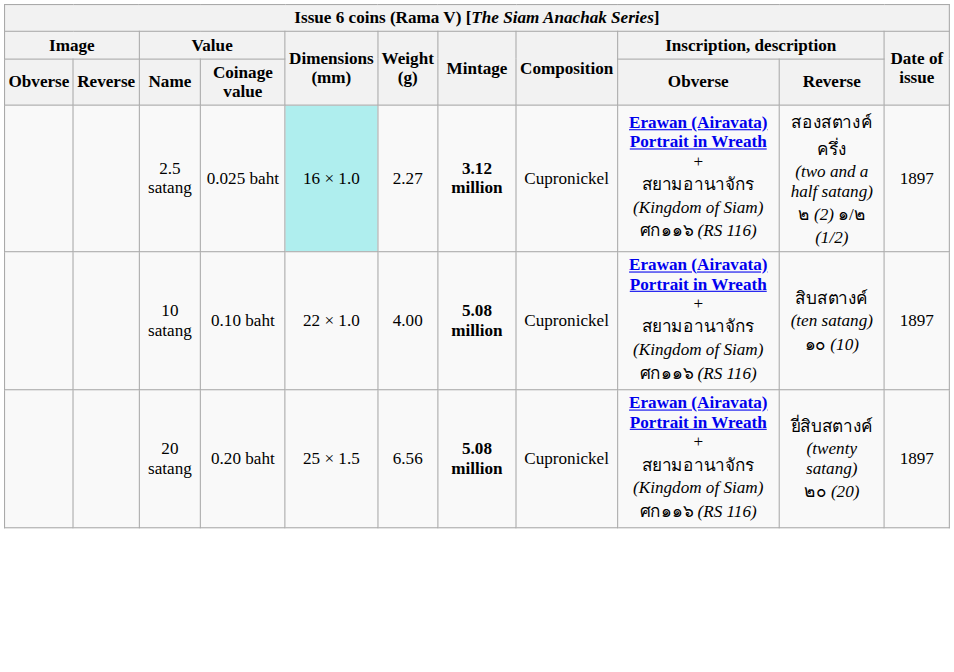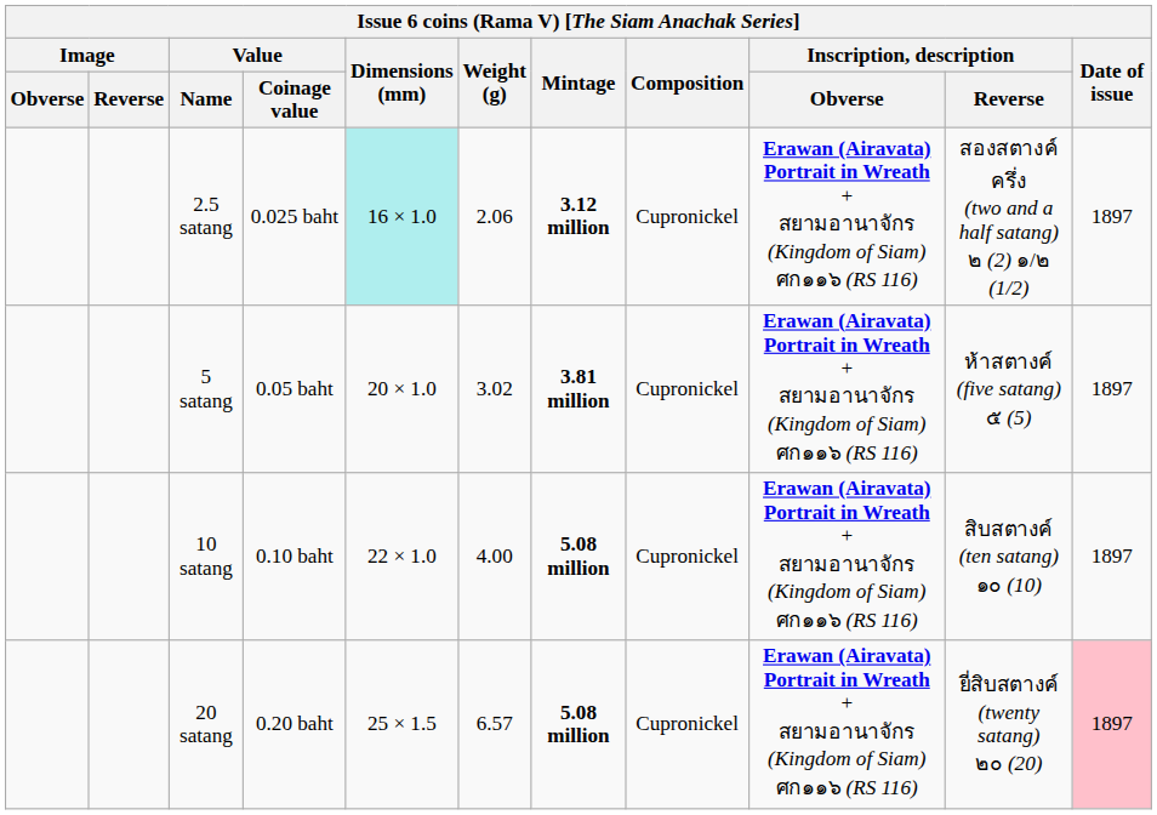2.5 satang | Weight (g): 2.27 -> 2.06
+ row: 5 satang | 0.05 baht | 20 × 1.0 | 3.02 | 3.81 million | Cupronickel | Erawan (Airavata) Portrait in Wreath + สยามอานาจักร (Kingdom of Siam) ศก๑๑๖ (RS 116) | ห้าสตางค์ (five satang) ๕ (5) | 1897
20 satang | Weight (g): 6.56 -> 6.57
20 satang | Date of issue: no background -> pink background
